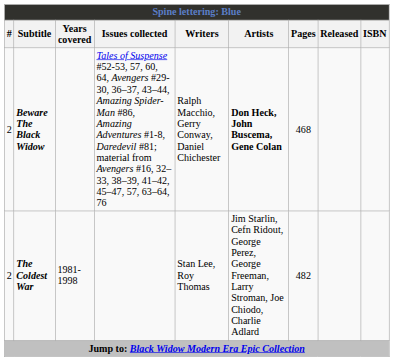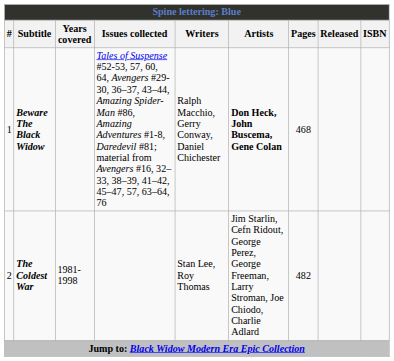Beware The Black Widow | #: 2 -> 1
